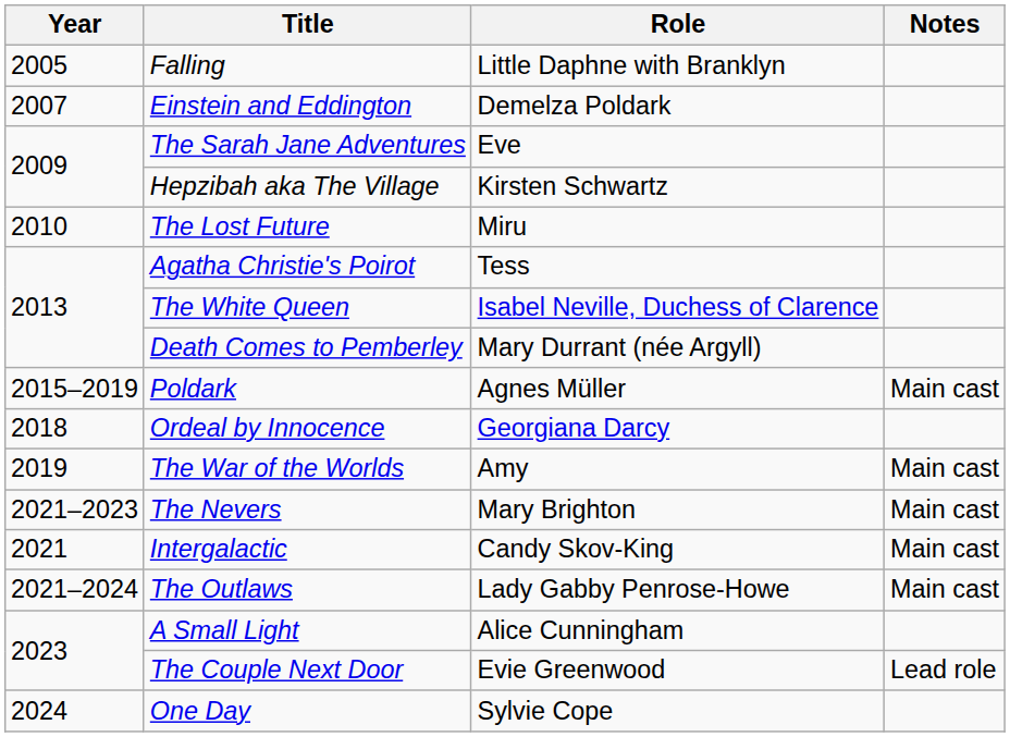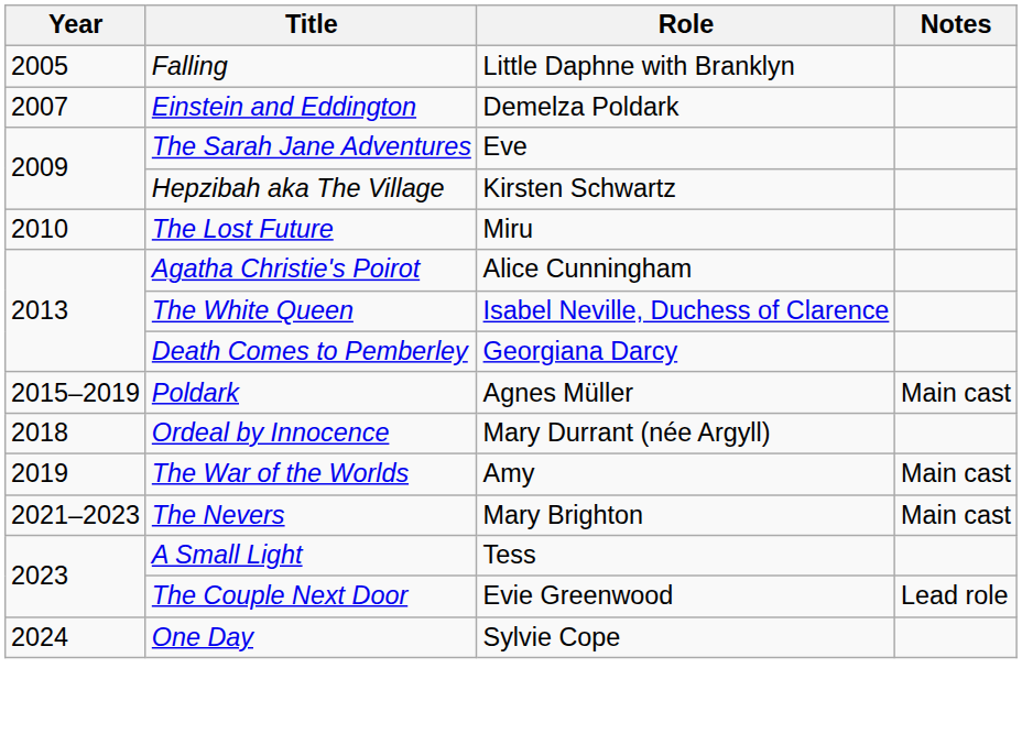Agatha Christie's Poirot | Role: Tess -> Alice Cunningham
Death Comes to Pemberley | Role: Mary Durrant (née Argyll) -> Georgiana Darcy
Ordeal by Innocence | Role: Georgiana Darcy -> Mary Durrant (née Argyll)
- row: 2021 | Intergalactic | Candy Skov-King | Main cast
- row: 2021–2024 | The Outlaws | Lady Gabby Penrose-Howe | Main cast
A Small Light | Role: Alice Cunningham -> Tess
